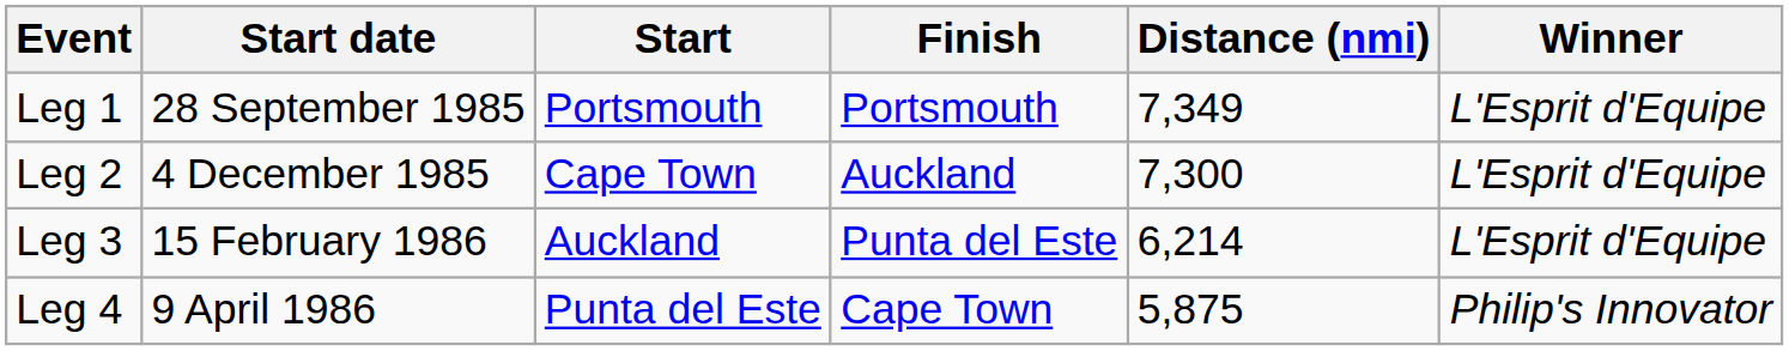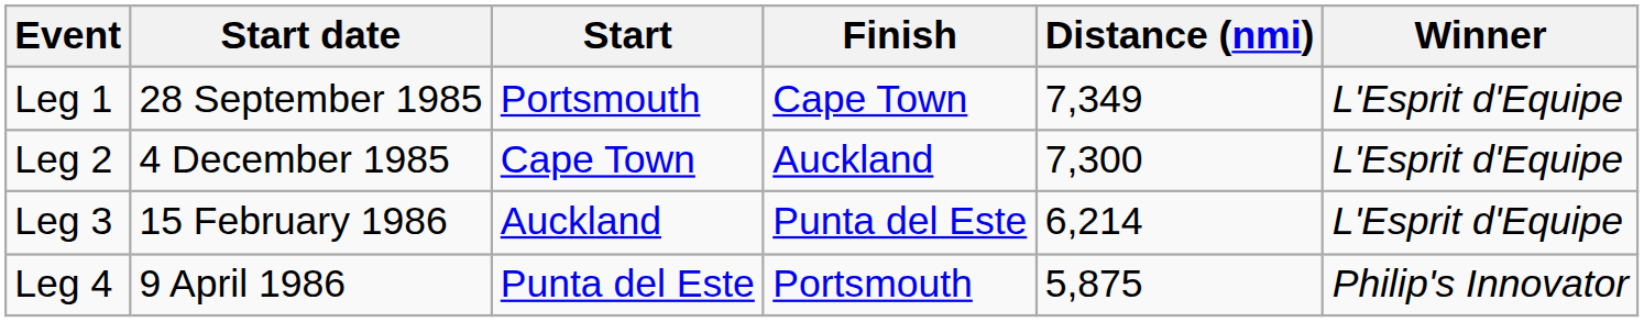Leg 1 | Finish: Portsmouth -> Cape Town
Leg 4 | Finish: Cape Town -> Portsmouth
